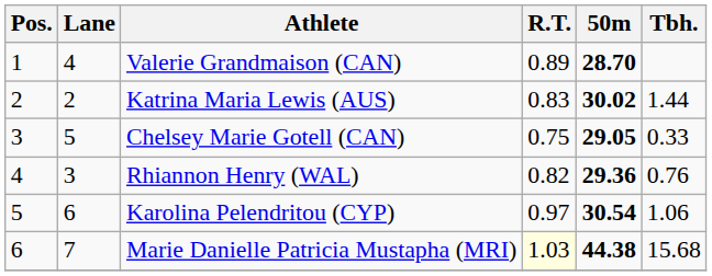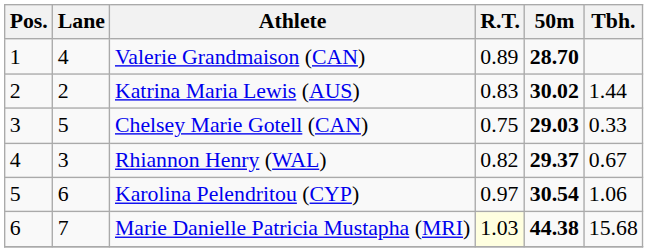Chelsey Marie Gotell (CAN) | 50m: 29.05 -> 29.03
Rhiannon Henry (WAL) | 50m: 29.36 -> 29.37
Rhiannon Henry (WAL) | Tbh.: 0.76 -> 0.67
